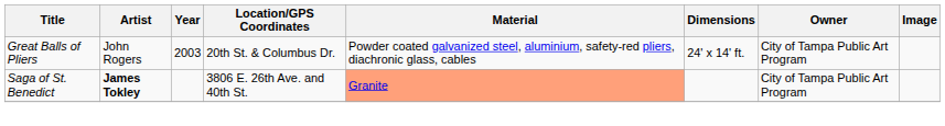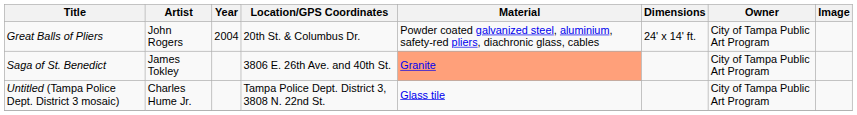Great Balls of Pliers | Year: 2003 -> 2004
Saga of St. Benedict | Artist: bold -> normal
+ row: Untitled (Tampa Police Dept. District 3 mosaic) | Charles Hume Jr. | Tampa Police Dept. District 3, 3808 N. 22nd St. | Glass tile | City of Tampa Public Art Program
